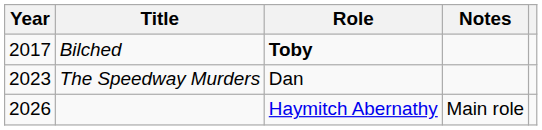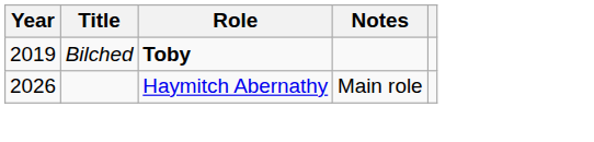Bilched | Year: 2017 -> 2019
- row: 2023 | The Speedway Murders | Dan
